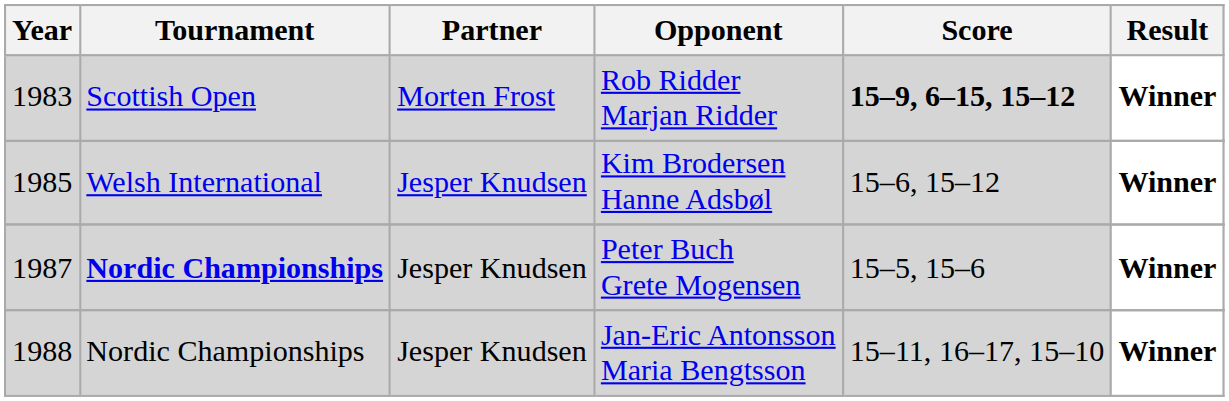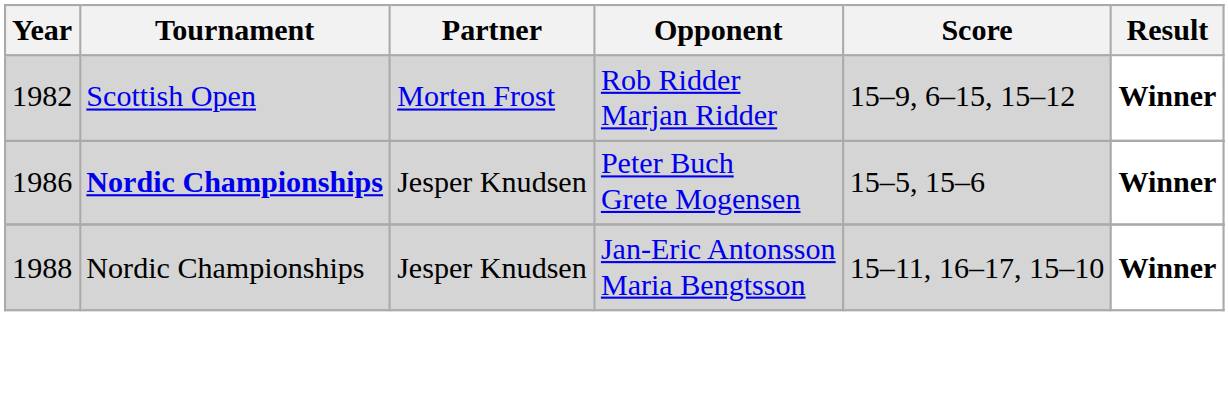Rob Ridder Marjan Ridder | Year: 1983 -> 1982
Rob Ridder Marjan Ridder | Score: bold -> normal
- row: 1985 | Welsh International | Jesper Knudsen | Kim Brodersen Hanne Adsbøl | 15–6, 15–12 | Winner
Peter Buch Grete Mogensen | Year: 1987 -> 1986
